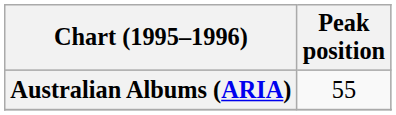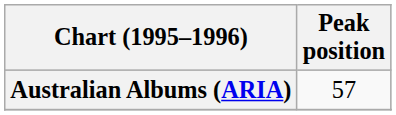Australian Albums (ARIA) | Peak position: 55 -> 57
